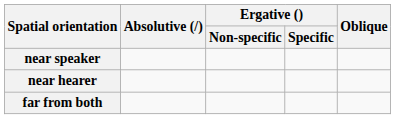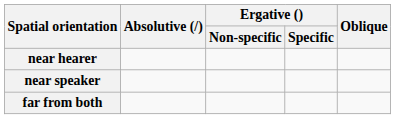rows swapped: near speaker <-> near hearer
